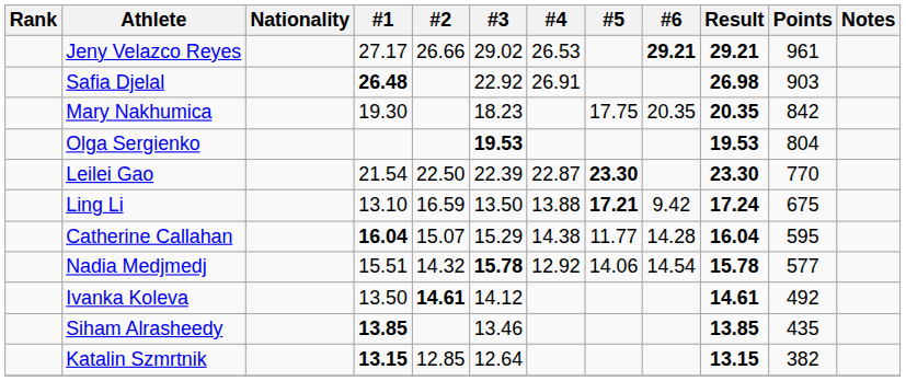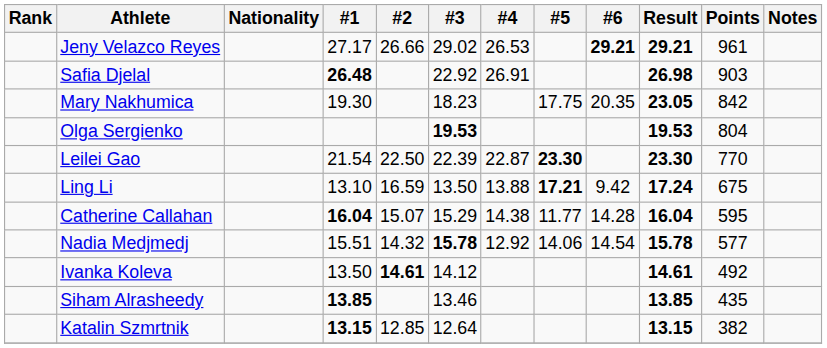Mary Nakhumica | Result: 20.35 -> 23.05
